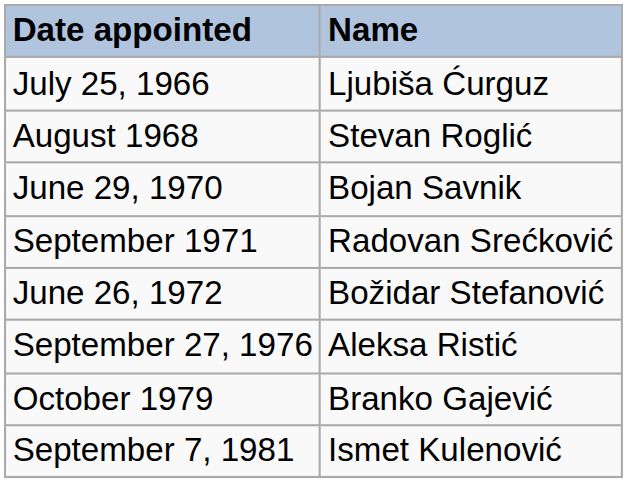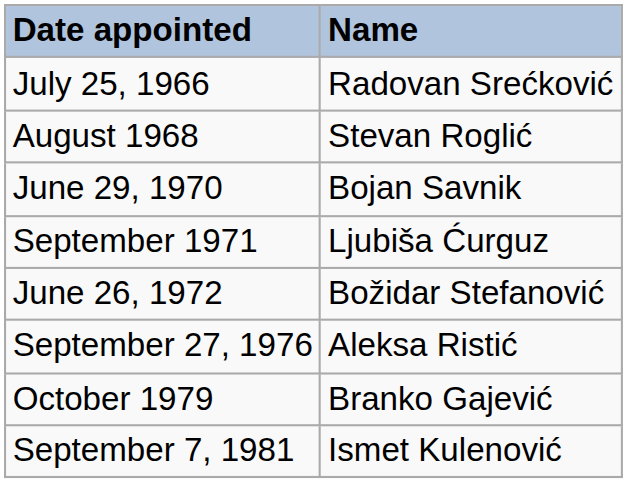July 25, 1966 | Name: Ljubiša Ćurguz -> Radovan Srećković
September 1971 | Name: Radovan Srećković -> Ljubiša Ćurguz
